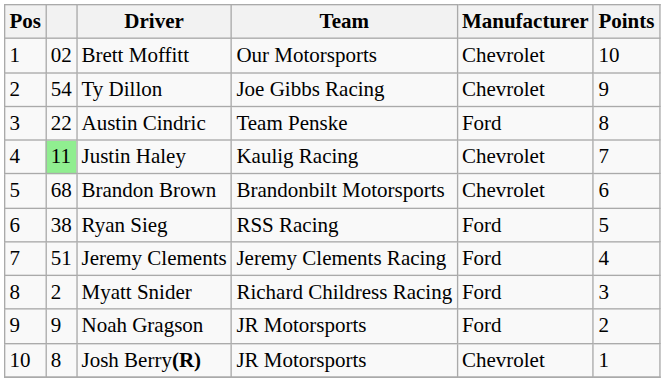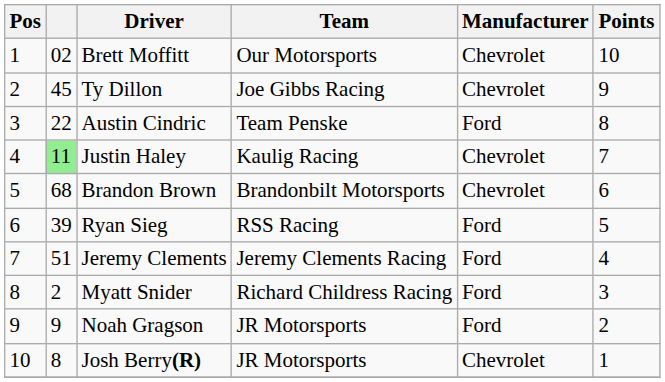Ty Dillon | column 2: 54 -> 45
Ryan Sieg | column 2: 38 -> 39
